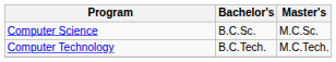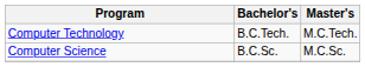rows swapped: Computer Science <-> Computer Technology
